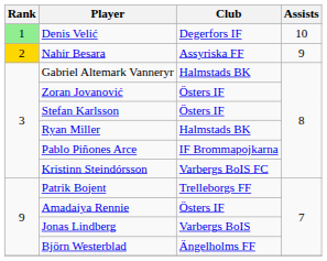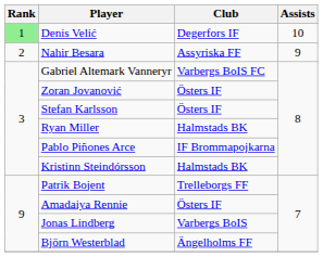Nahir Besara | Rank: gold background -> no background
Gabriel Altemark Vanneryr | Club: Halmstads BK -> Varbergs BoIS FC
Kristinn Steindórsson | Club: Varbergs BoIS FC -> Halmstads BK
